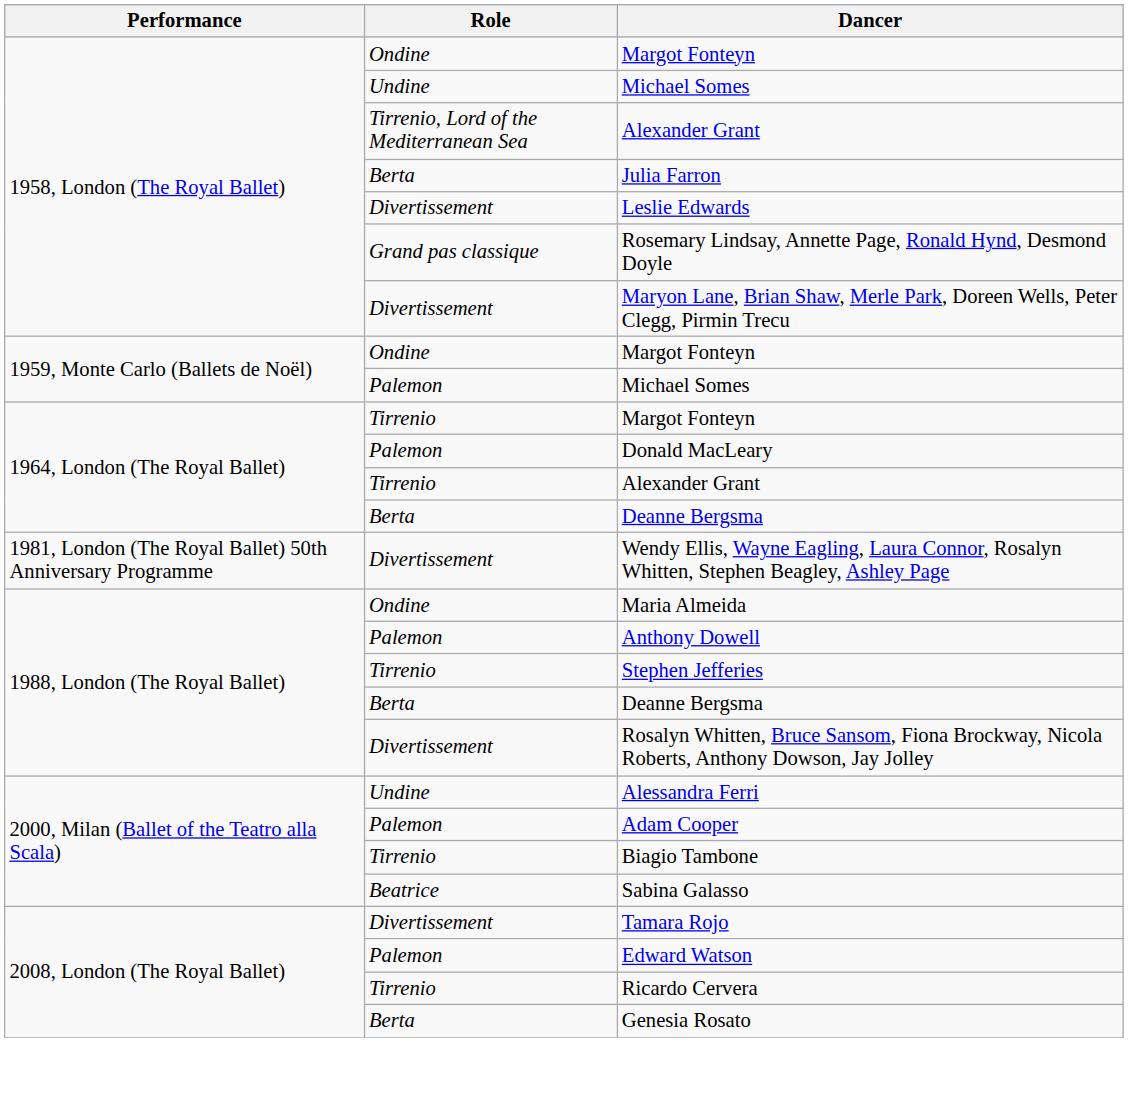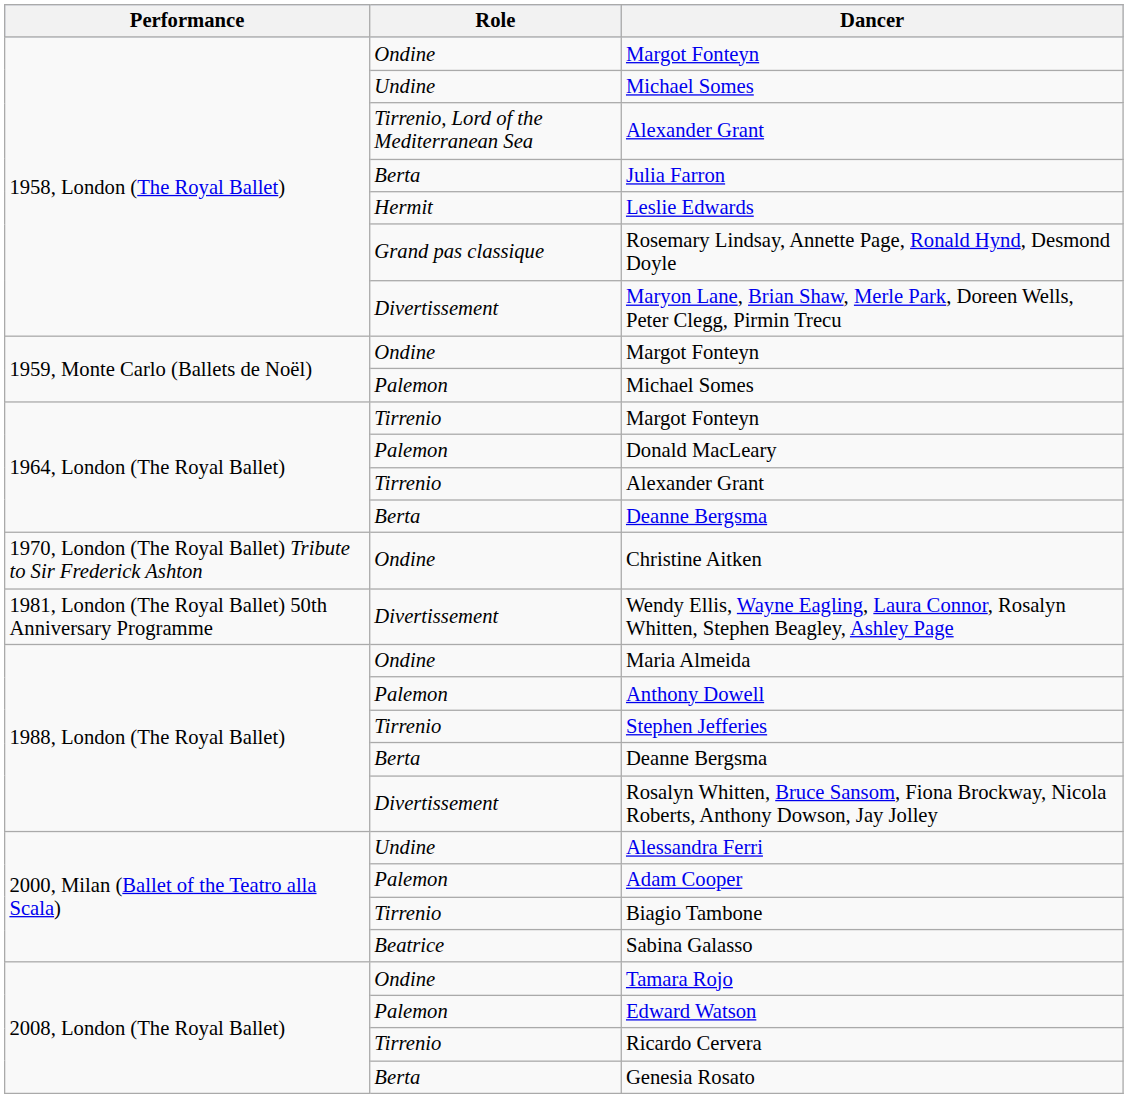Leslie Edwards | Role: Divertissement -> Hermit
+ row: 1970, London (The Royal Ballet) Tribute to Sir Frederick Ashton | Ondine | Christine Aitken
Tamara Rojo | Role: Divertissement -> Ondine
